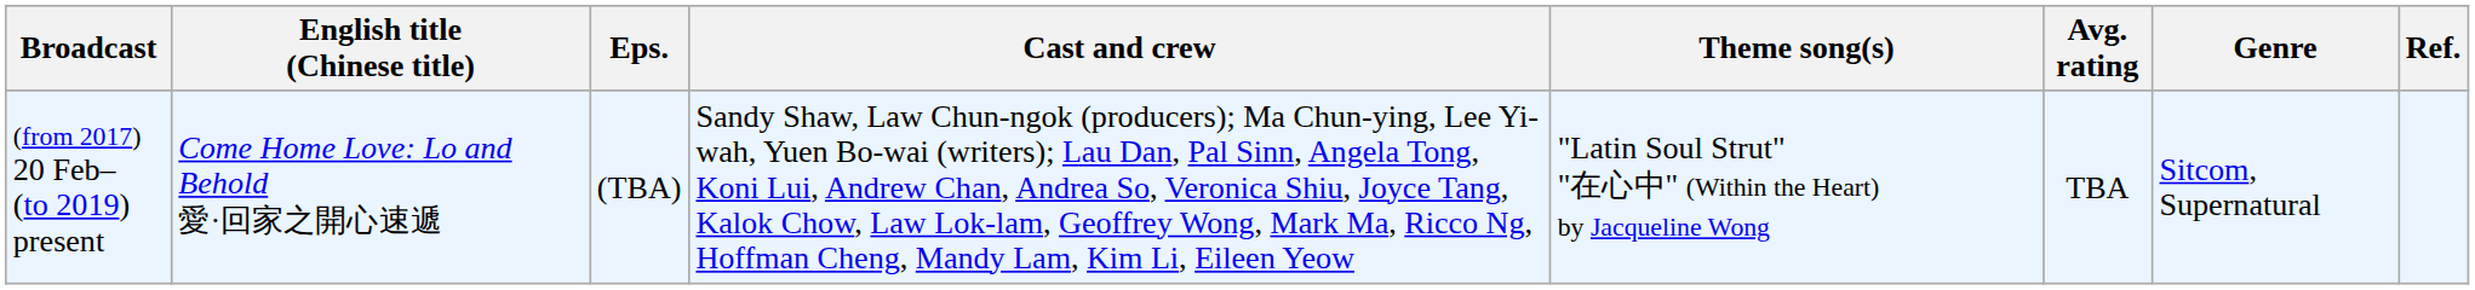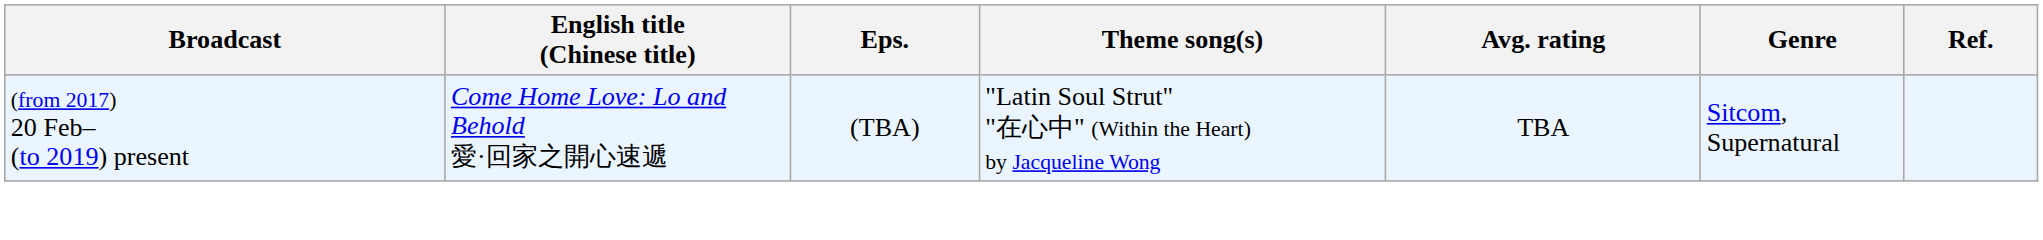- column: Cast and crew | Sandy Shaw, Law Chun-ngok (producers); Ma Chun-ying, Lee Yi-wah, Yuen Bo-wai (writers); Lau Dan, Pal Sinn, Angela Tong, Koni Lui, Andrew Chan, Andrea So, Veronica Shiu, Joyce Tang, Kalok Chow, Law Lok-lam, Geoffrey Wong, Mark Ma, Ricco Ng, Hoffman Cheng, Mandy Lam, Kim Li, Eileen Yeow
